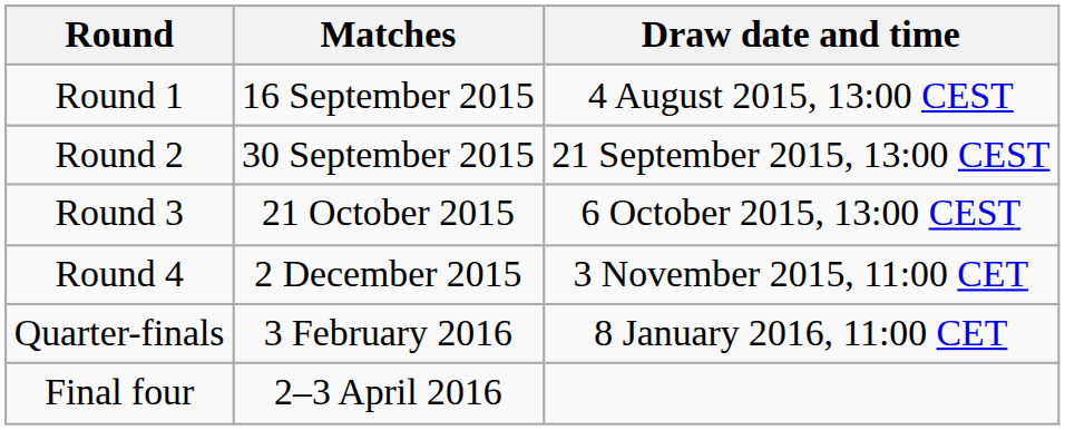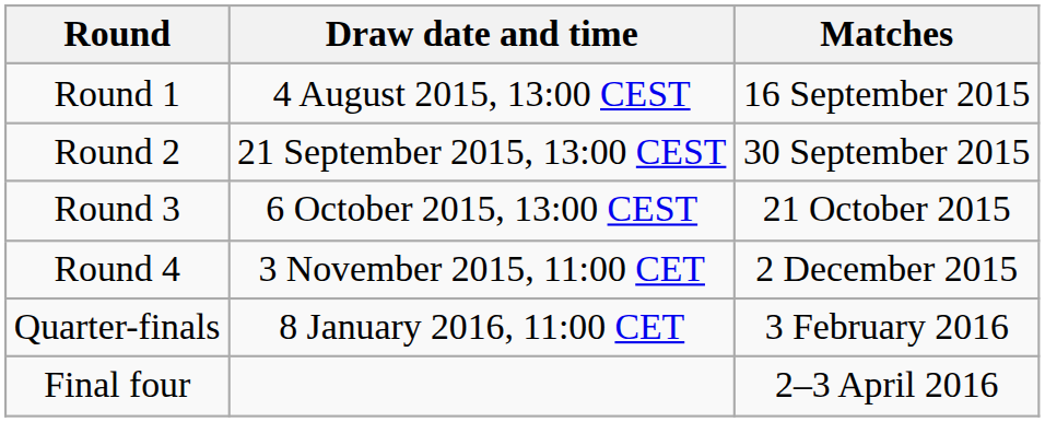columns swapped: Draw date and time <-> Matches
